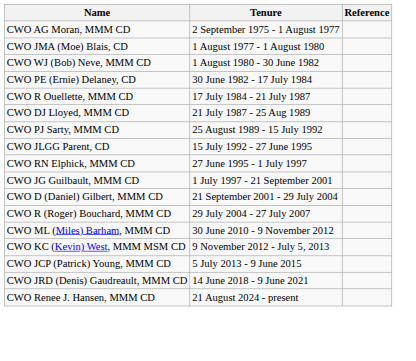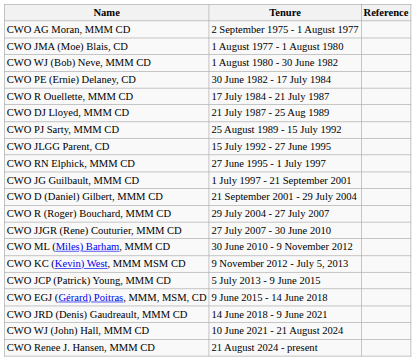+ row: CWO JJGR (Rene) Couturier, MMM CD | 27 July 2007 - 30 June 2010
+ row: CWO EGJ (Gérard) Poitras, MMM, MSM, CD | 9 June 2015 - 14 June 2018
+ row: CWO WJ (John) Hall, MMM CD | 10 June 2021 - 21 August 2024
